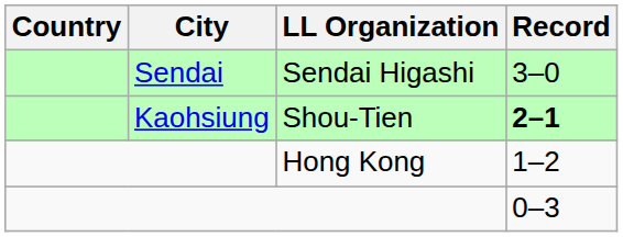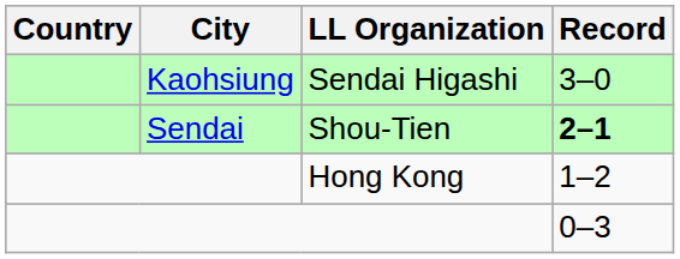Sendai Higashi | City: Sendai -> Kaohsiung
Shou-Tien | City: Kaohsiung -> Sendai
